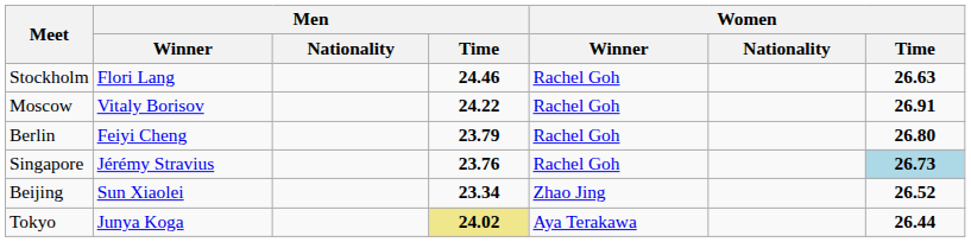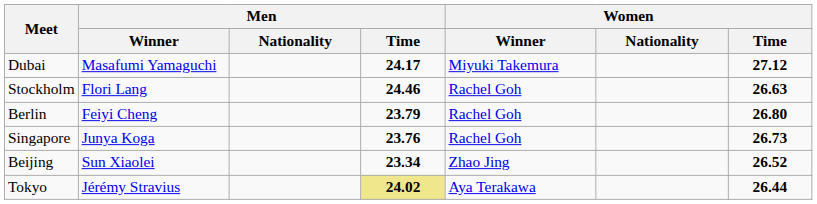+ row: Dubai | Masafumi Yamaguchi | 24.17 | Miyuki Takemura | 27.12
- row: Moscow | Vitaly Borisov | 24.22 | Rachel Goh | 26.91
Singapore | Men / Winner: Jérémy Stravius -> Junya Koga
Singapore | Women / Time: lightblue background -> no background
Tokyo | Men / Winner: Junya Koga -> Jérémy Stravius
